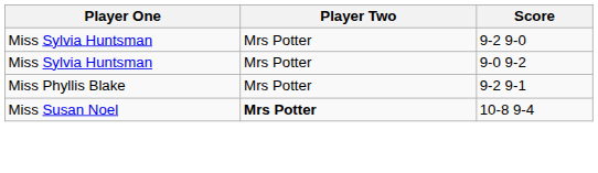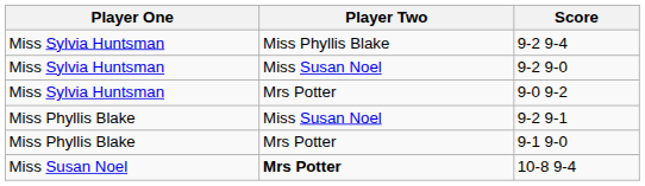+ row: Miss Sylvia Huntsman | Miss Phyllis Blake | 9-2 9-4
9-2 9-0 | Player Two: Mrs Potter -> Miss Susan Noel
9-2 9-1 | Player Two: Mrs Potter -> Miss Susan Noel
+ row: Miss Phyllis Blake | Mrs Potter | 9-1 9-0
